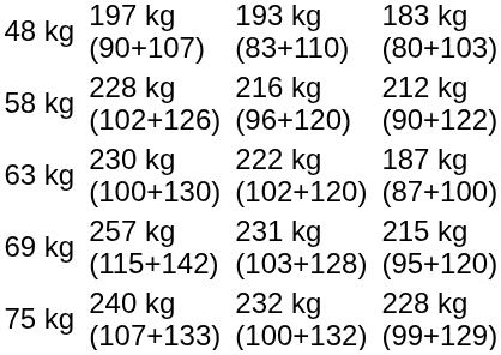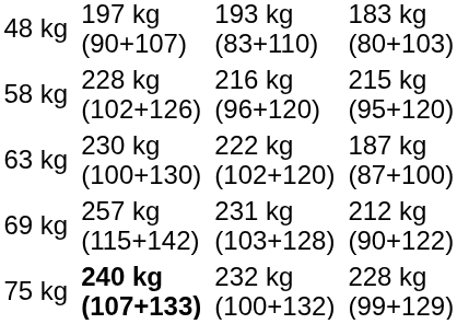58 kg | column 7: 212 kg (90+122) -> 215 kg (95+120)
69 kg | column 7: 215 kg (95+120) -> 212 kg (90+122)
75 kg | column 3: normal -> bold
